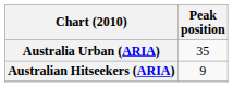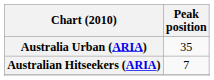Australian Hitseekers (ARIA) | Peak position: 9 -> 7
